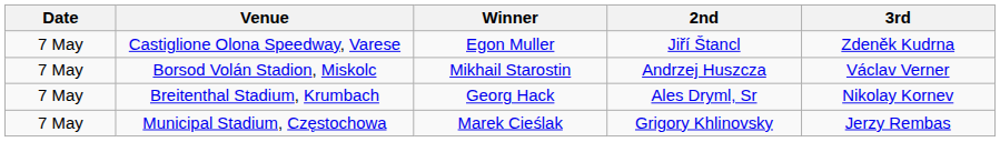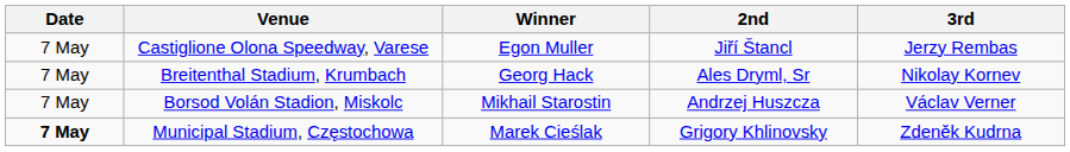Castiglione Olona Speedway, Varese | 3rd: Zdeněk Kudrna -> Jerzy Rembas
rows swapped: Borsod Volán Stadion, Miskolc <-> Breitenthal Stadium, Krumbach
Municipal Stadium, Częstochowa | Date: normal -> bold
Municipal Stadium, Częstochowa | 3rd: Jerzy Rembas -> Zdeněk Kudrna
